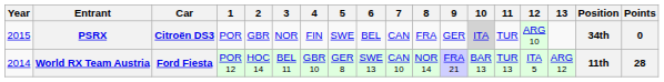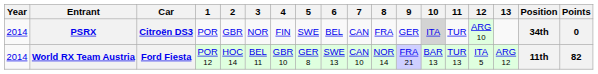PSRX | Year: 2015 -> 2014
World RX Team Austria | Points: 28 -> 82
